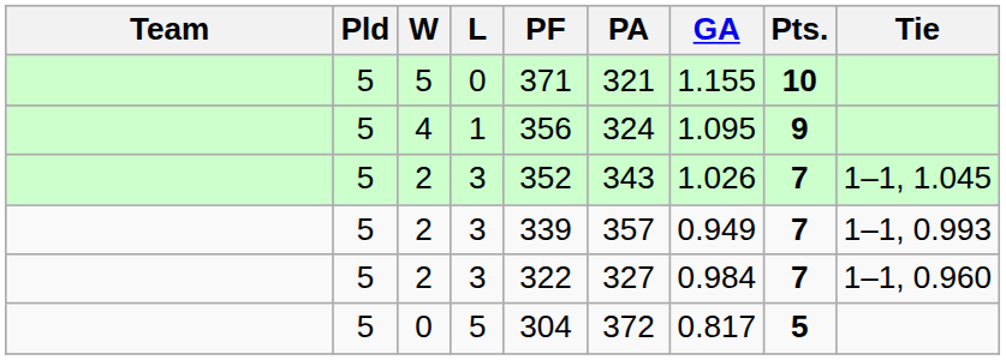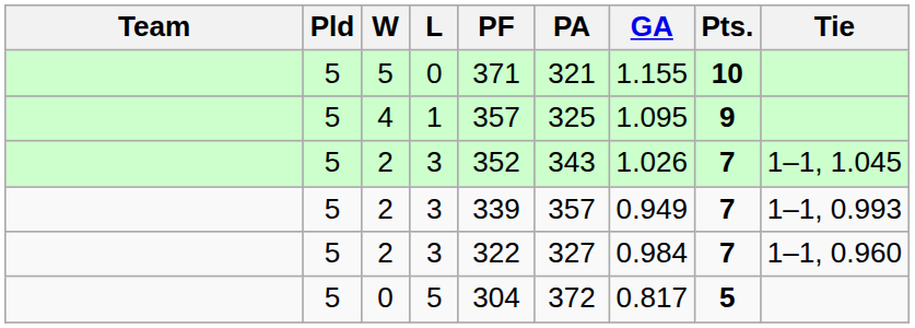4 | PF: 356 -> 357
4 | PA: 324 -> 325
